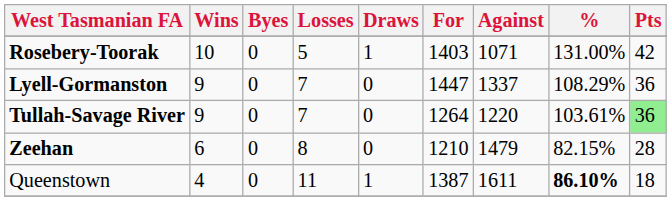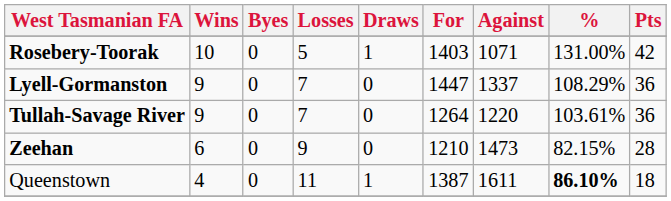Tullah-Savage River | Pts: lightgreen background -> no background
Zeehan | Losses: 8 -> 9
Zeehan | Against: 1479 -> 1473
